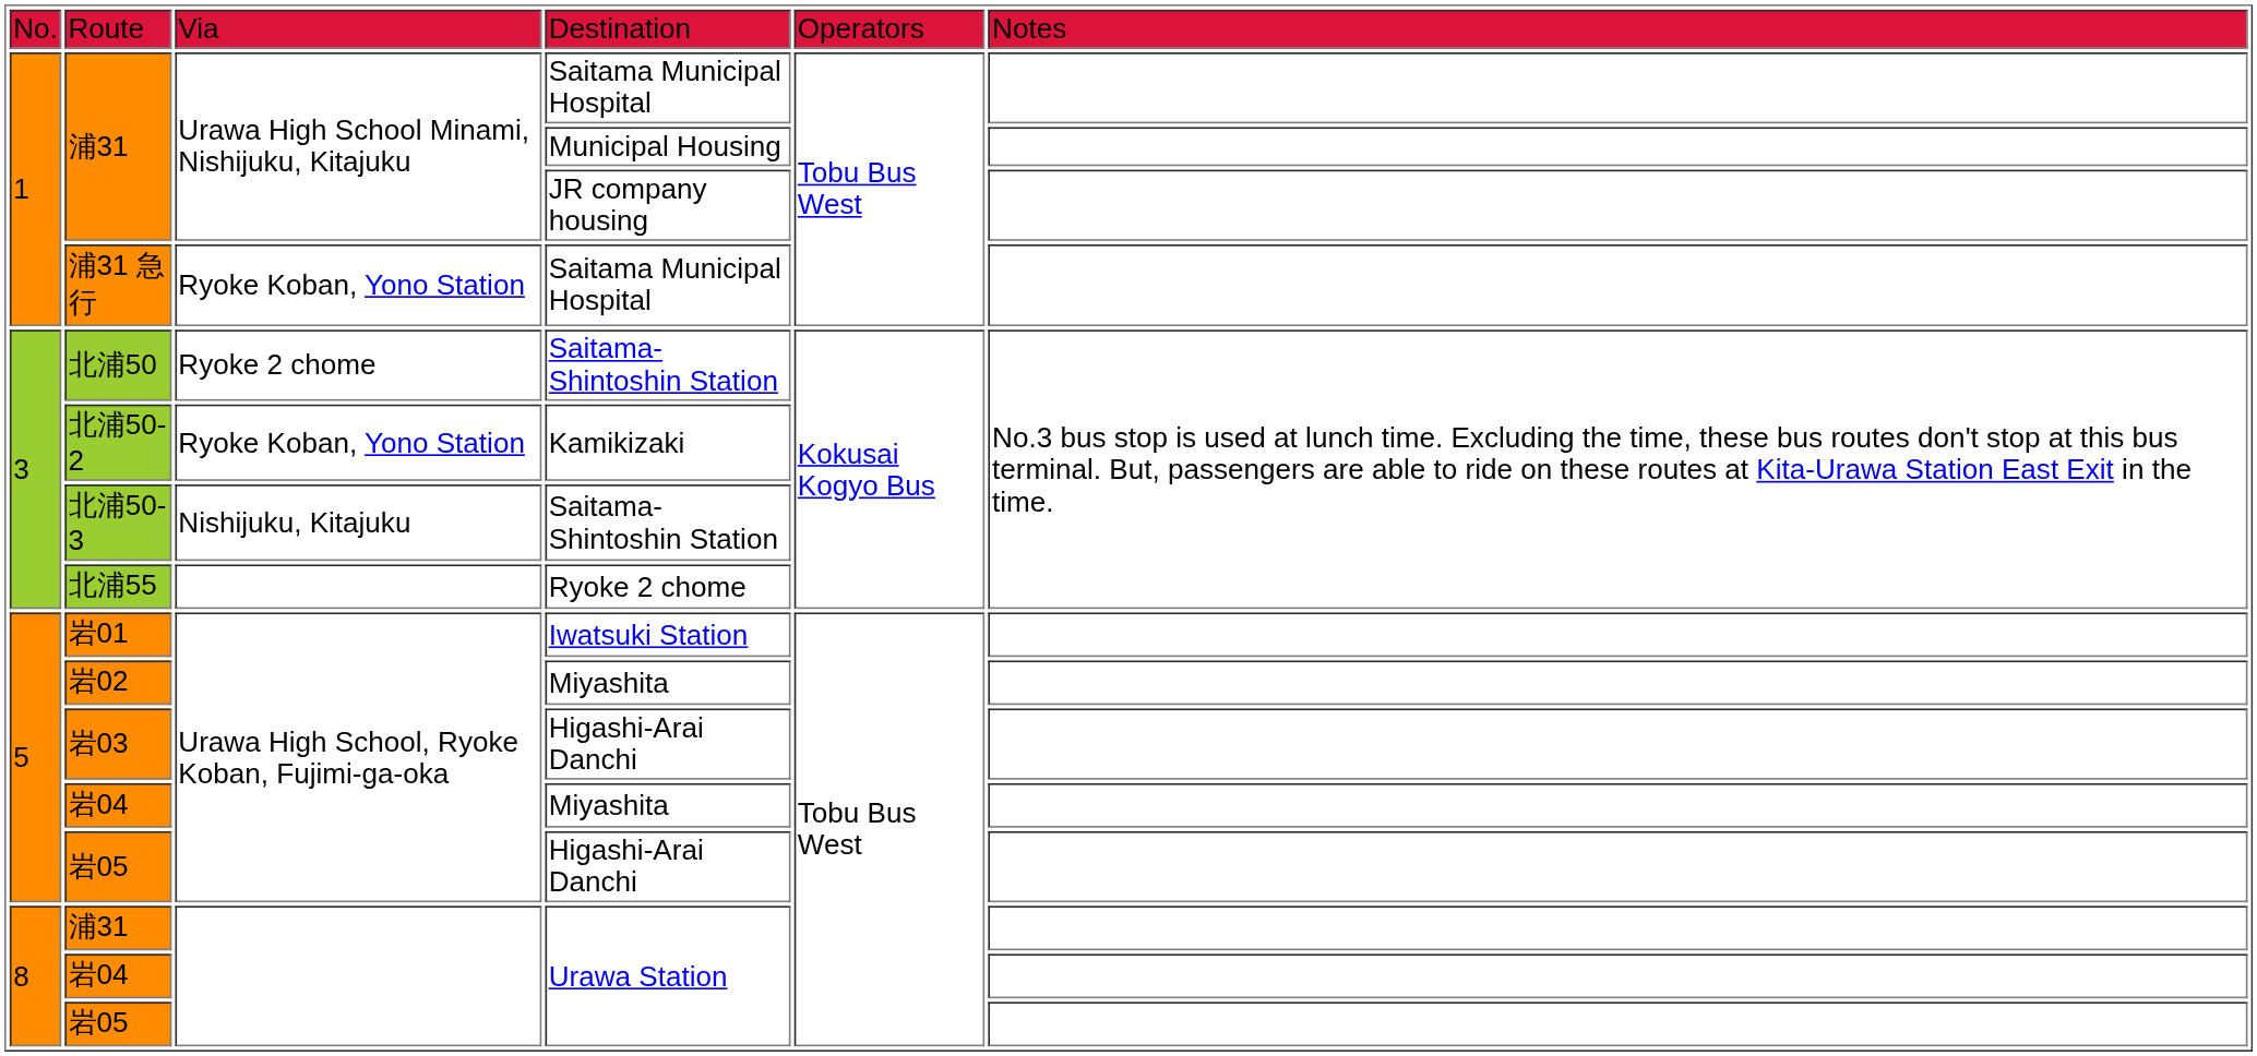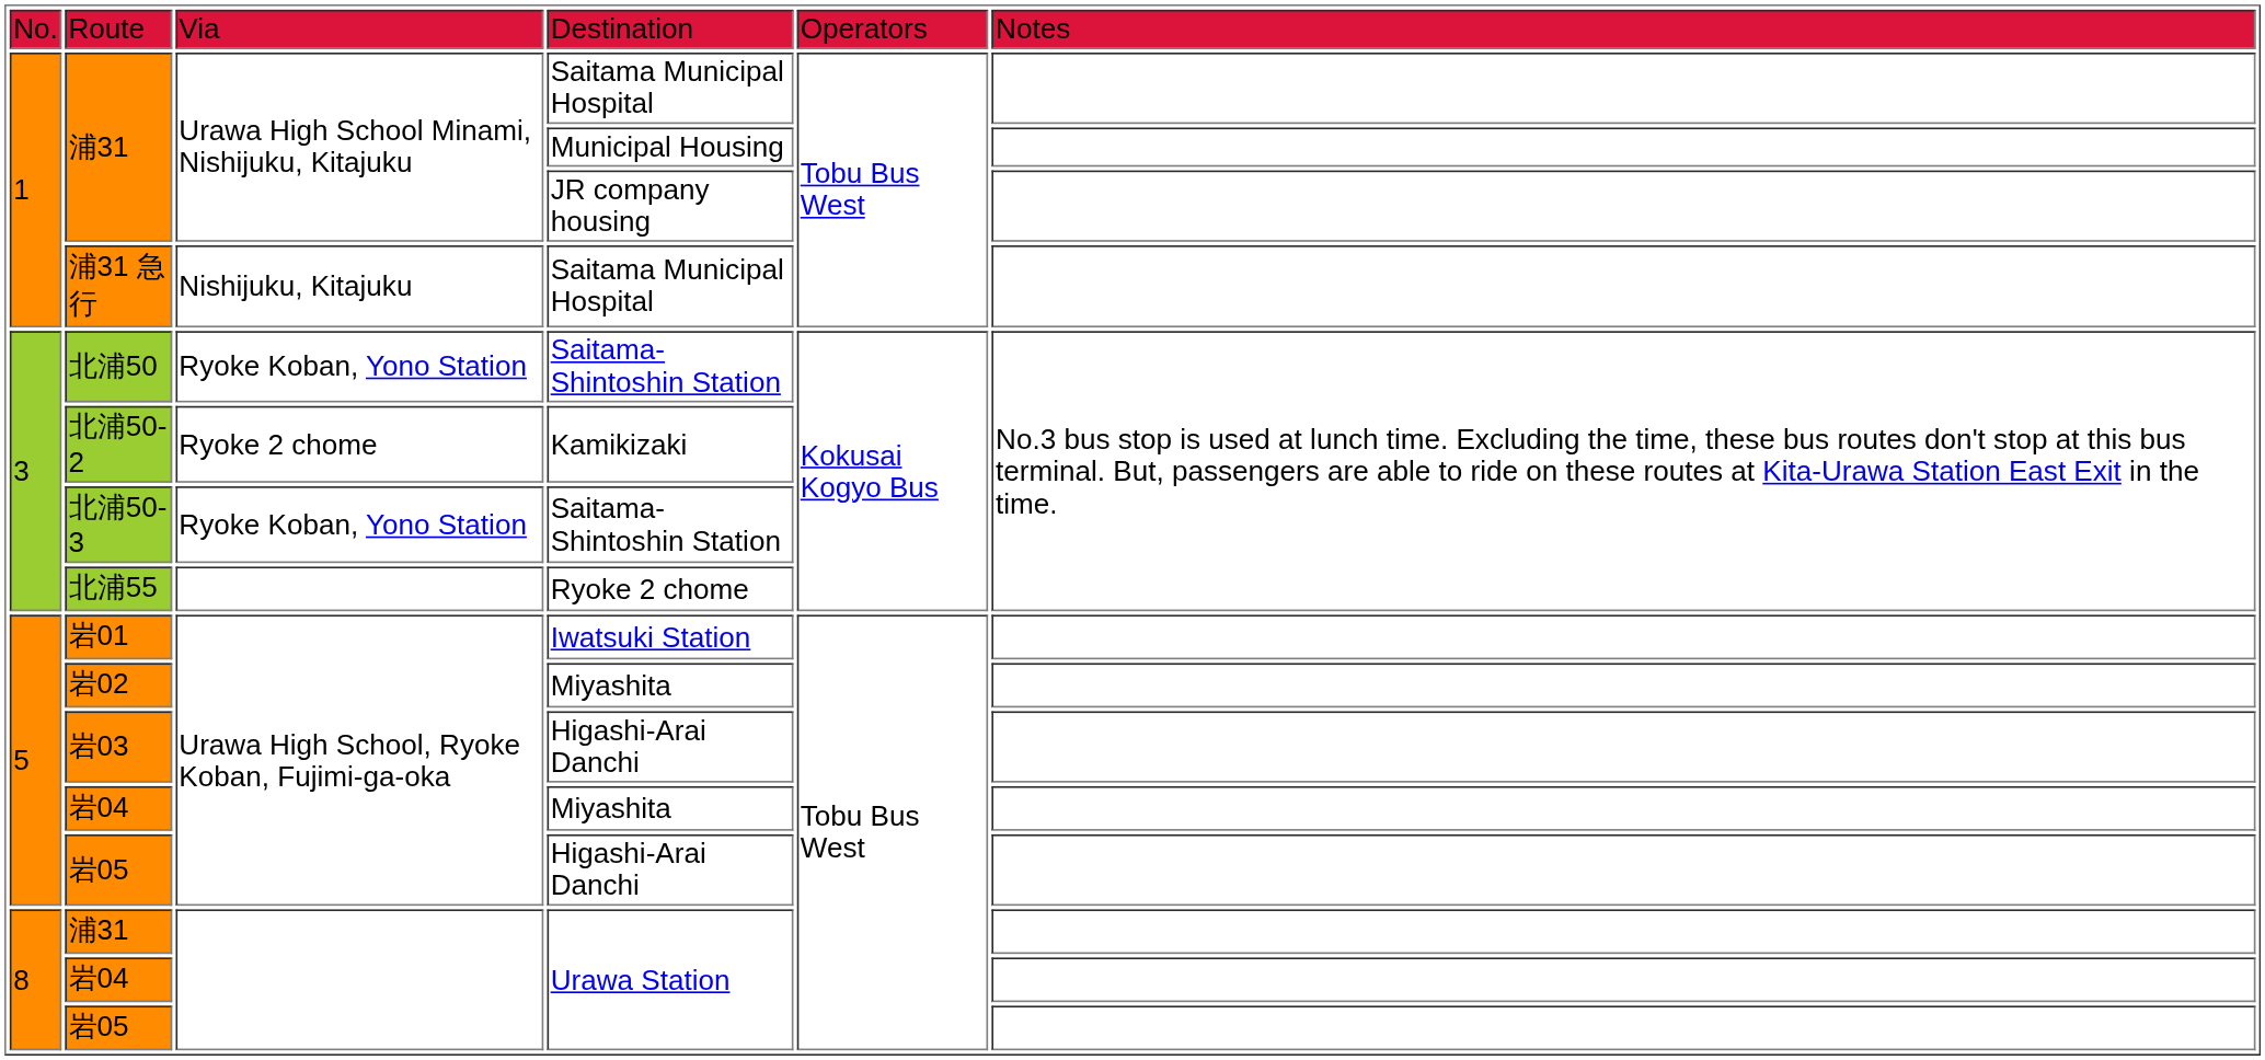浦31 急行 | column 3: Ryoke Koban, Yono Station -> Nishijuku, Kitajuku
北浦50 | column 3: Ryoke 2 chome -> Ryoke Koban, Yono Station
北浦50-2 | column 3: Ryoke Koban, Yono Station -> Ryoke 2 chome
北浦50-3 | column 3: Nishijuku, Kitajuku -> Ryoke Koban, Yono Station
